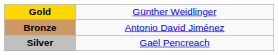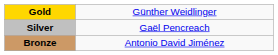rows swapped: Silver <-> Bronze
